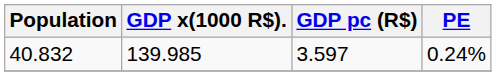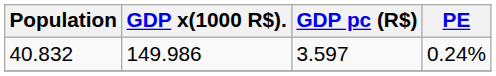40.832 | GDP x(1000 R$).: 139.985 -> 149.986
